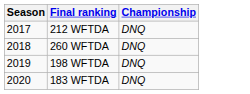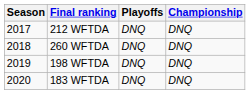+ column: Playoffs | DNQ | DNQ | DNQ | DNQ
